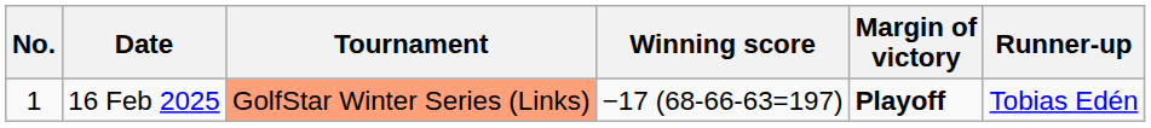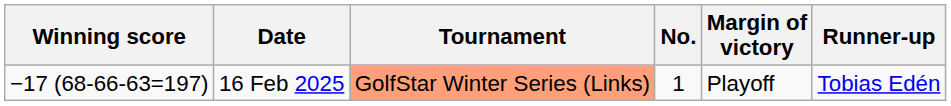columns swapped: No. <-> Winning score
16 Feb 2025 | Margin of victory: bold -> normal
